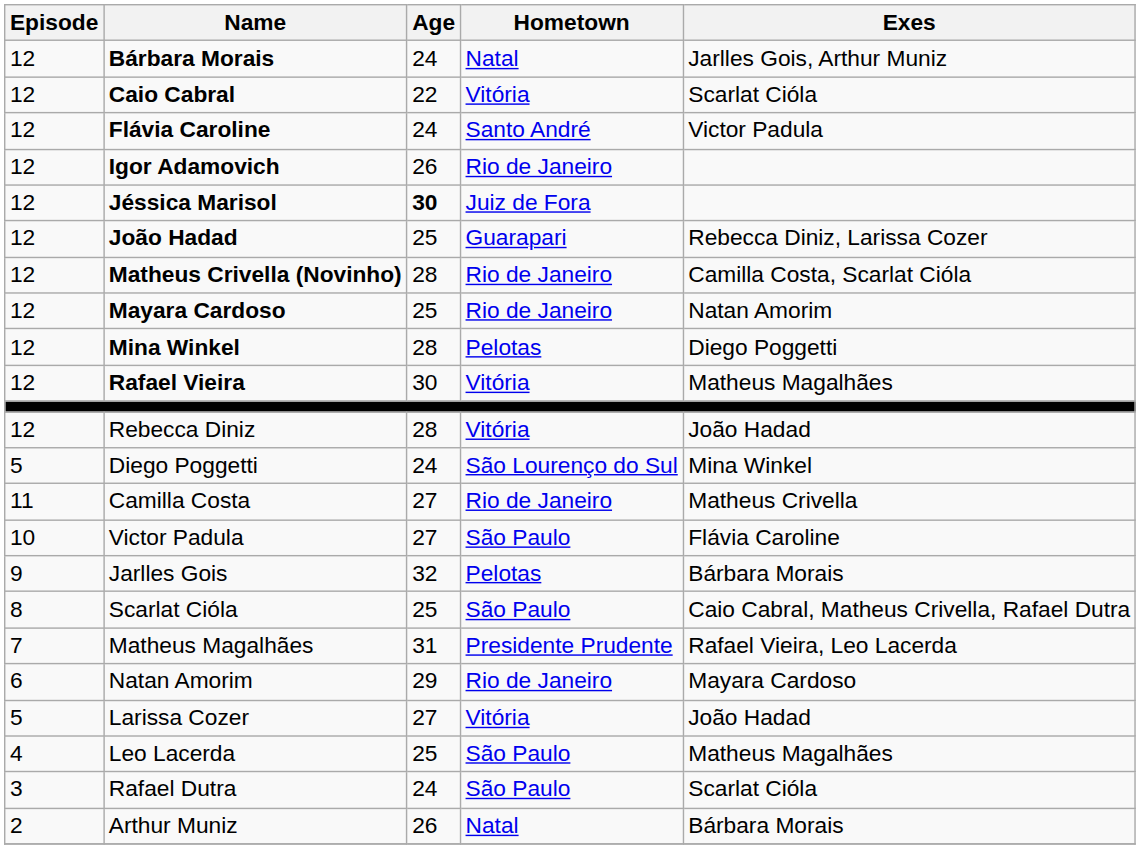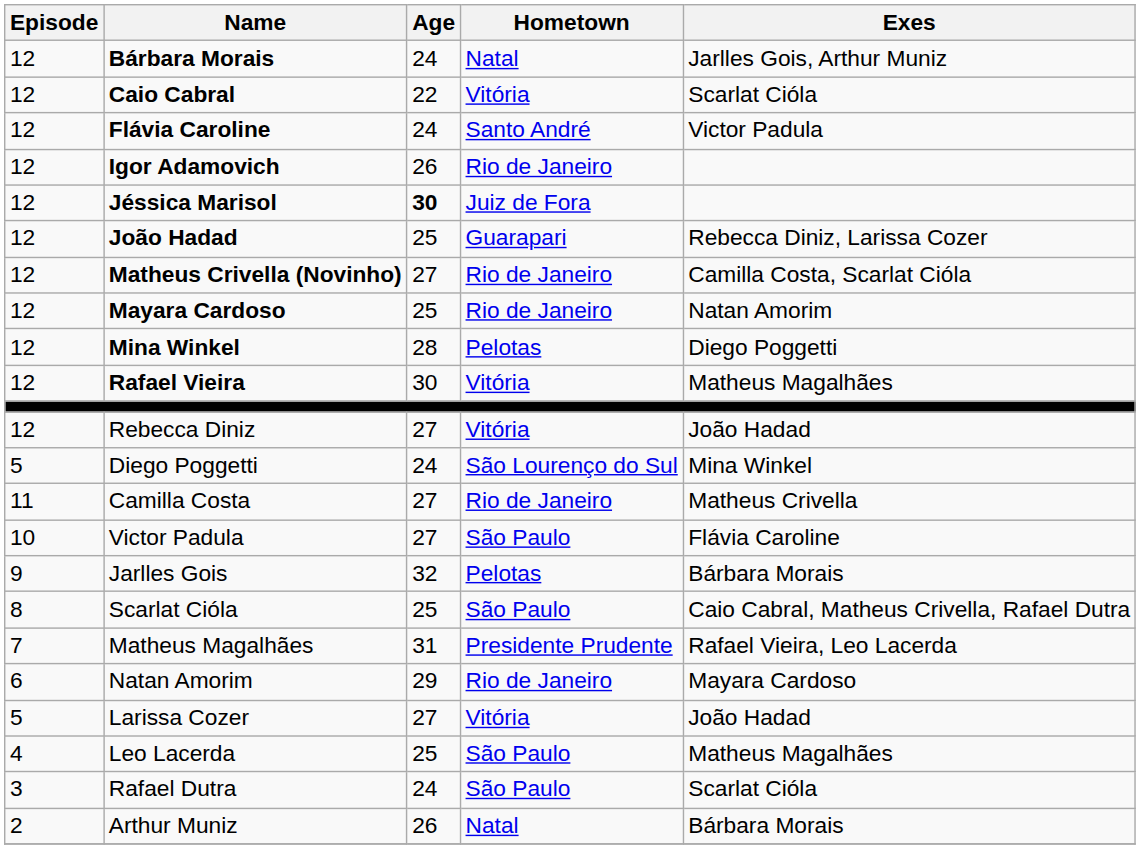Matheus Crivella (Novinho) | Age: 28 -> 27
Rebecca Diniz | Age: 28 -> 27
